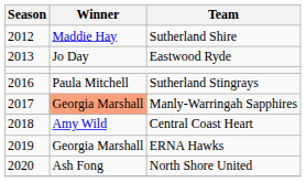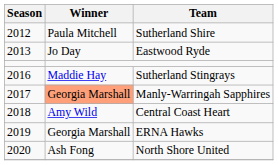Sutherland Shire | Winner: Maddie Hay -> Paula Mitchell
Sutherland Stingrays | Winner: Paula Mitchell -> Maddie Hay
